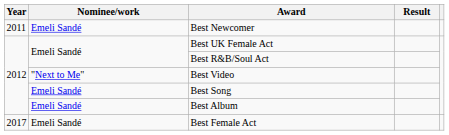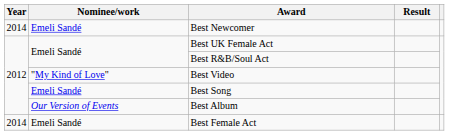Best Newcomer | Year: 2011 -> 2014
Best Video | Nominee/work: "Next to Me" -> "My Kind of Love"
Best Album | Nominee/work: Emeli Sandé -> Our Version of Events
Best Female Act | Year: 2017 -> 2014
